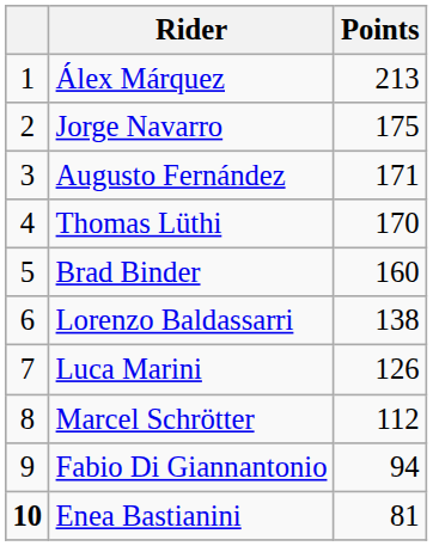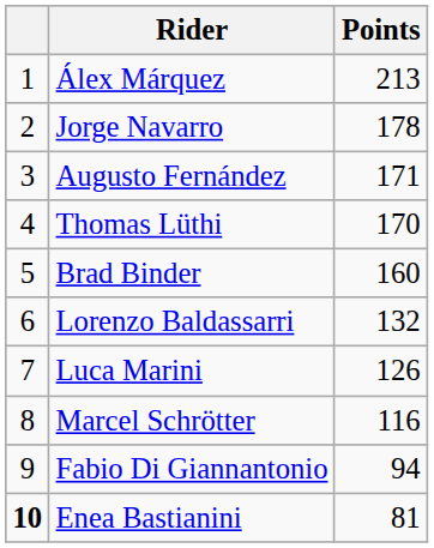Jorge Navarro | Points: 175 -> 178
Lorenzo Baldassarri | Points: 138 -> 132
Marcel Schrötter | Points: 112 -> 116
